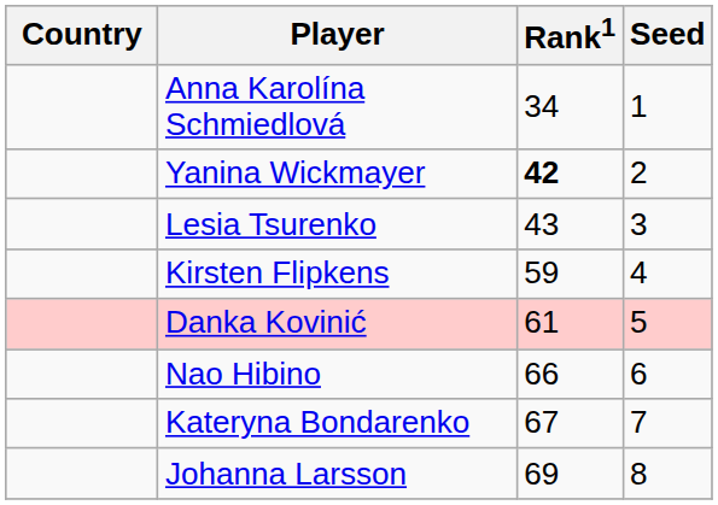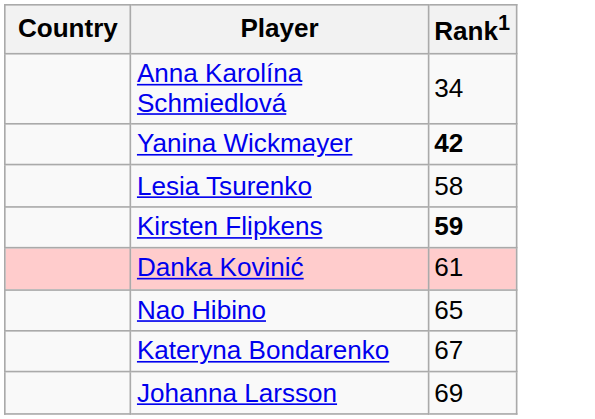- column: Seed | 1 | 2 | 3 | 4 | 5 | 6 | 7 | 8
Lesia Tsurenko | Rank1: 43 -> 58
Kirsten Flipkens | Rank1: normal -> bold
Nao Hibino | Rank1: 66 -> 65
